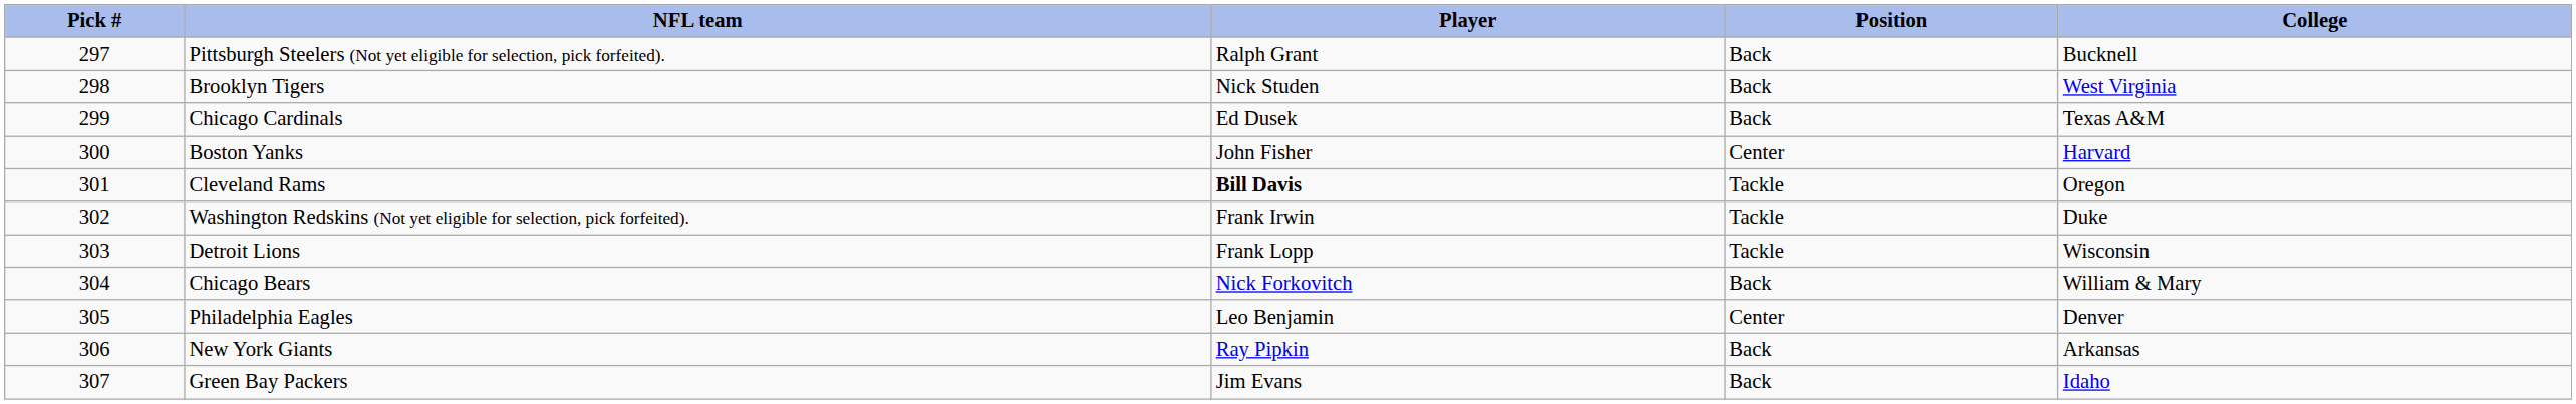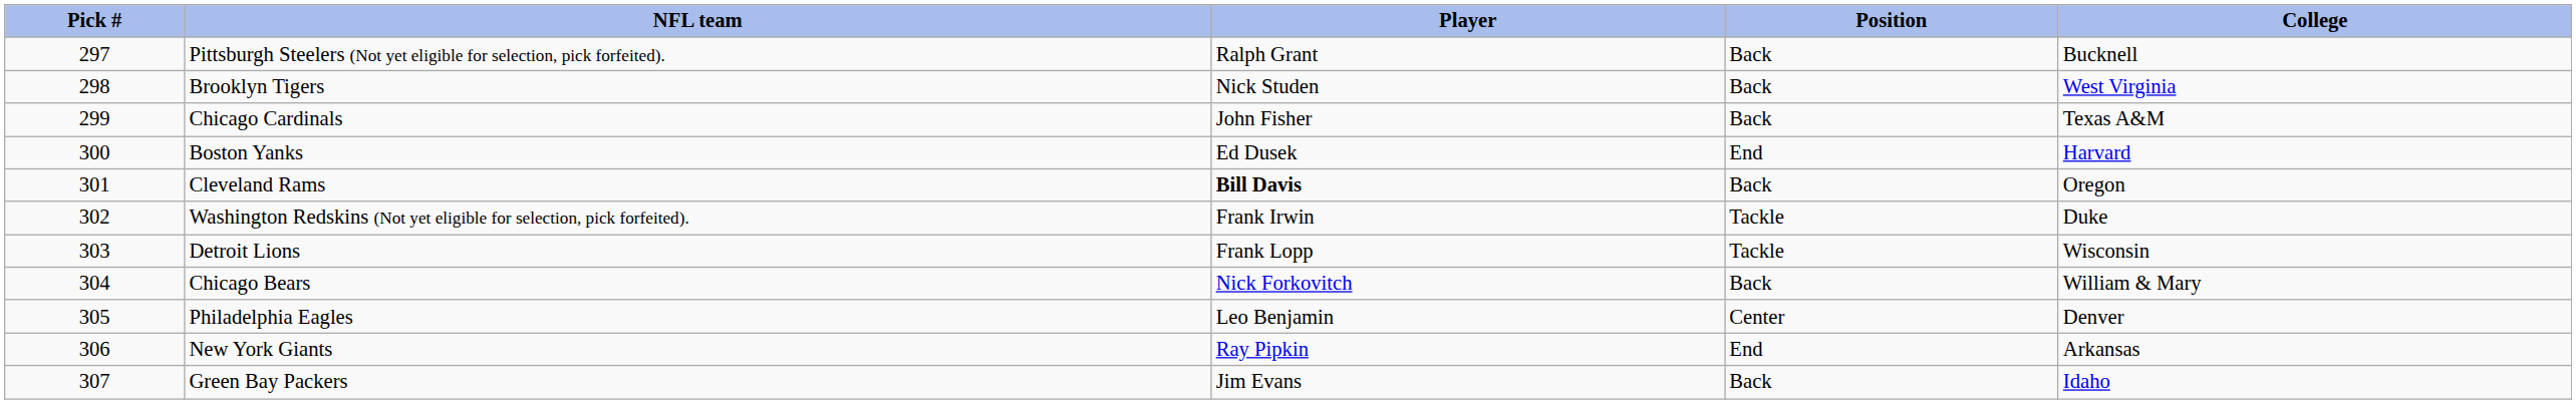Chicago Cardinals | Player: Ed Dusek -> John Fisher
Boston Yanks | Player: John Fisher -> Ed Dusek
Boston Yanks | Position: Center -> End
Cleveland Rams | Position: Tackle -> Back
New York Giants | Position: Back -> End
